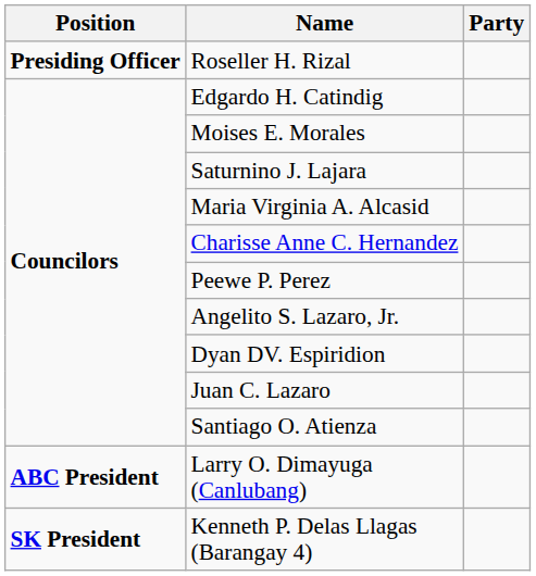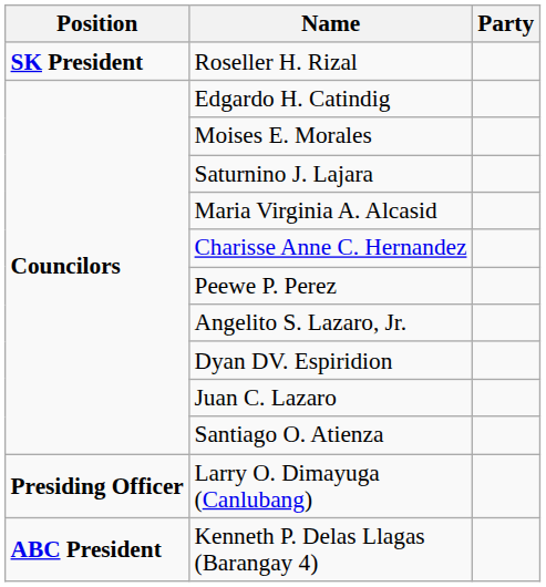Roseller H. Rizal | Position: Presiding Officer -> SK President
Larry O. Dimayuga (Canlubang) | Position: ABC President -> Presiding Officer
Kenneth P. Delas Llagas (Barangay 4) | Position: SK President -> ABC President
